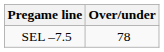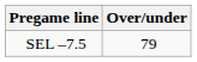SEL –7.5 | Over/under: 78 -> 79
